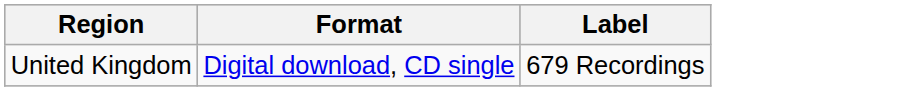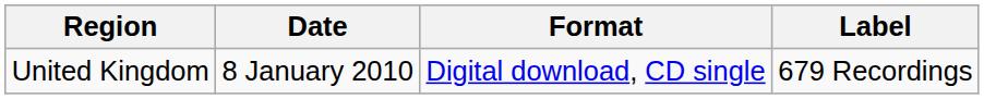+ column: Date | 8 January 2010
